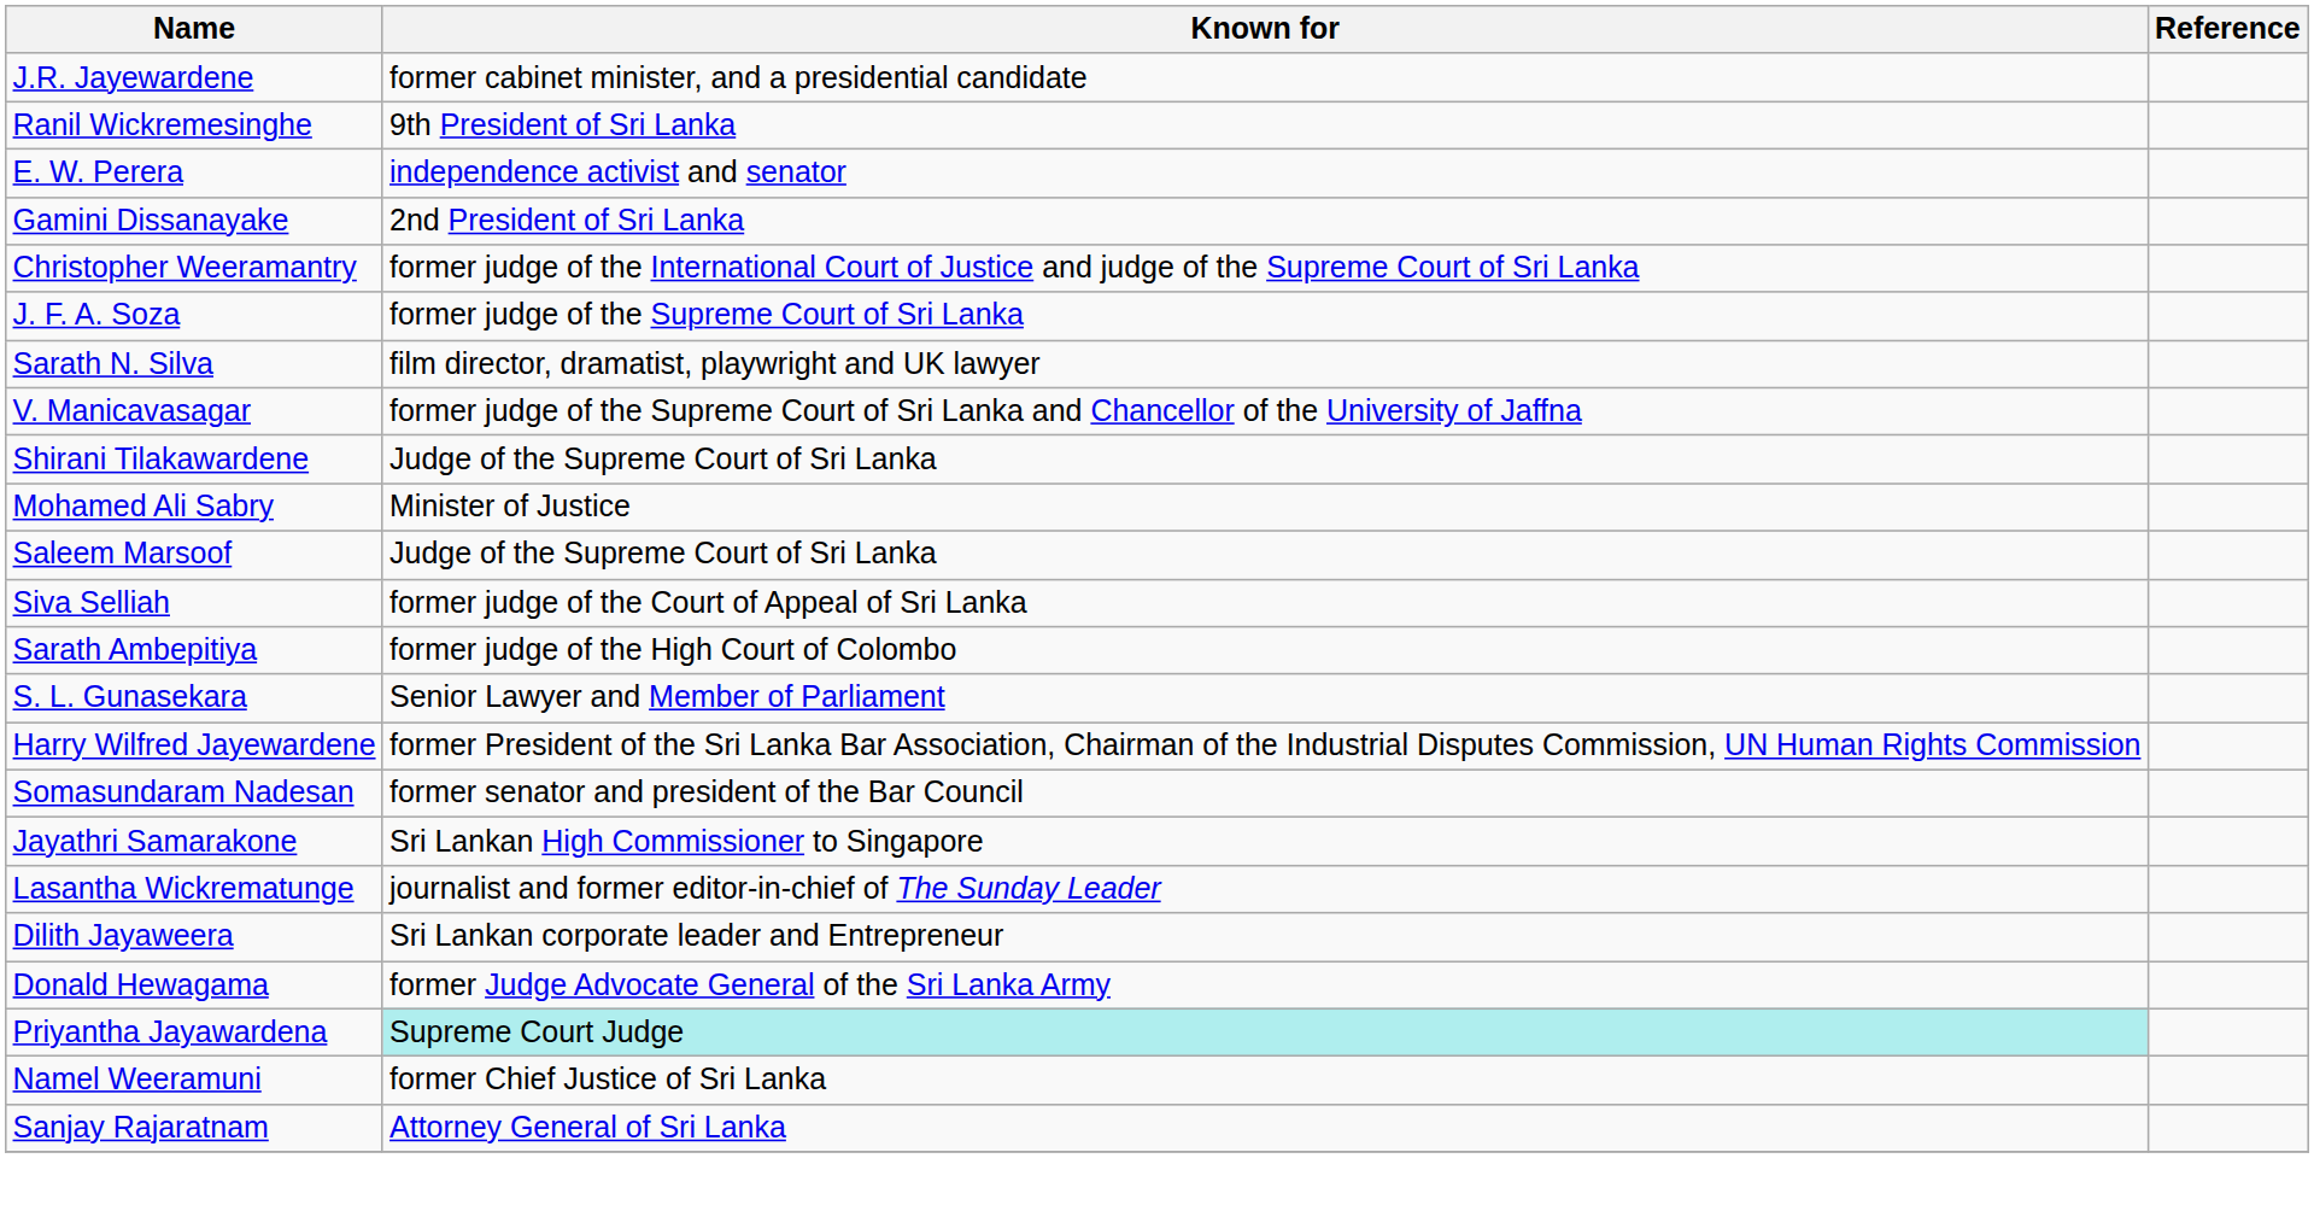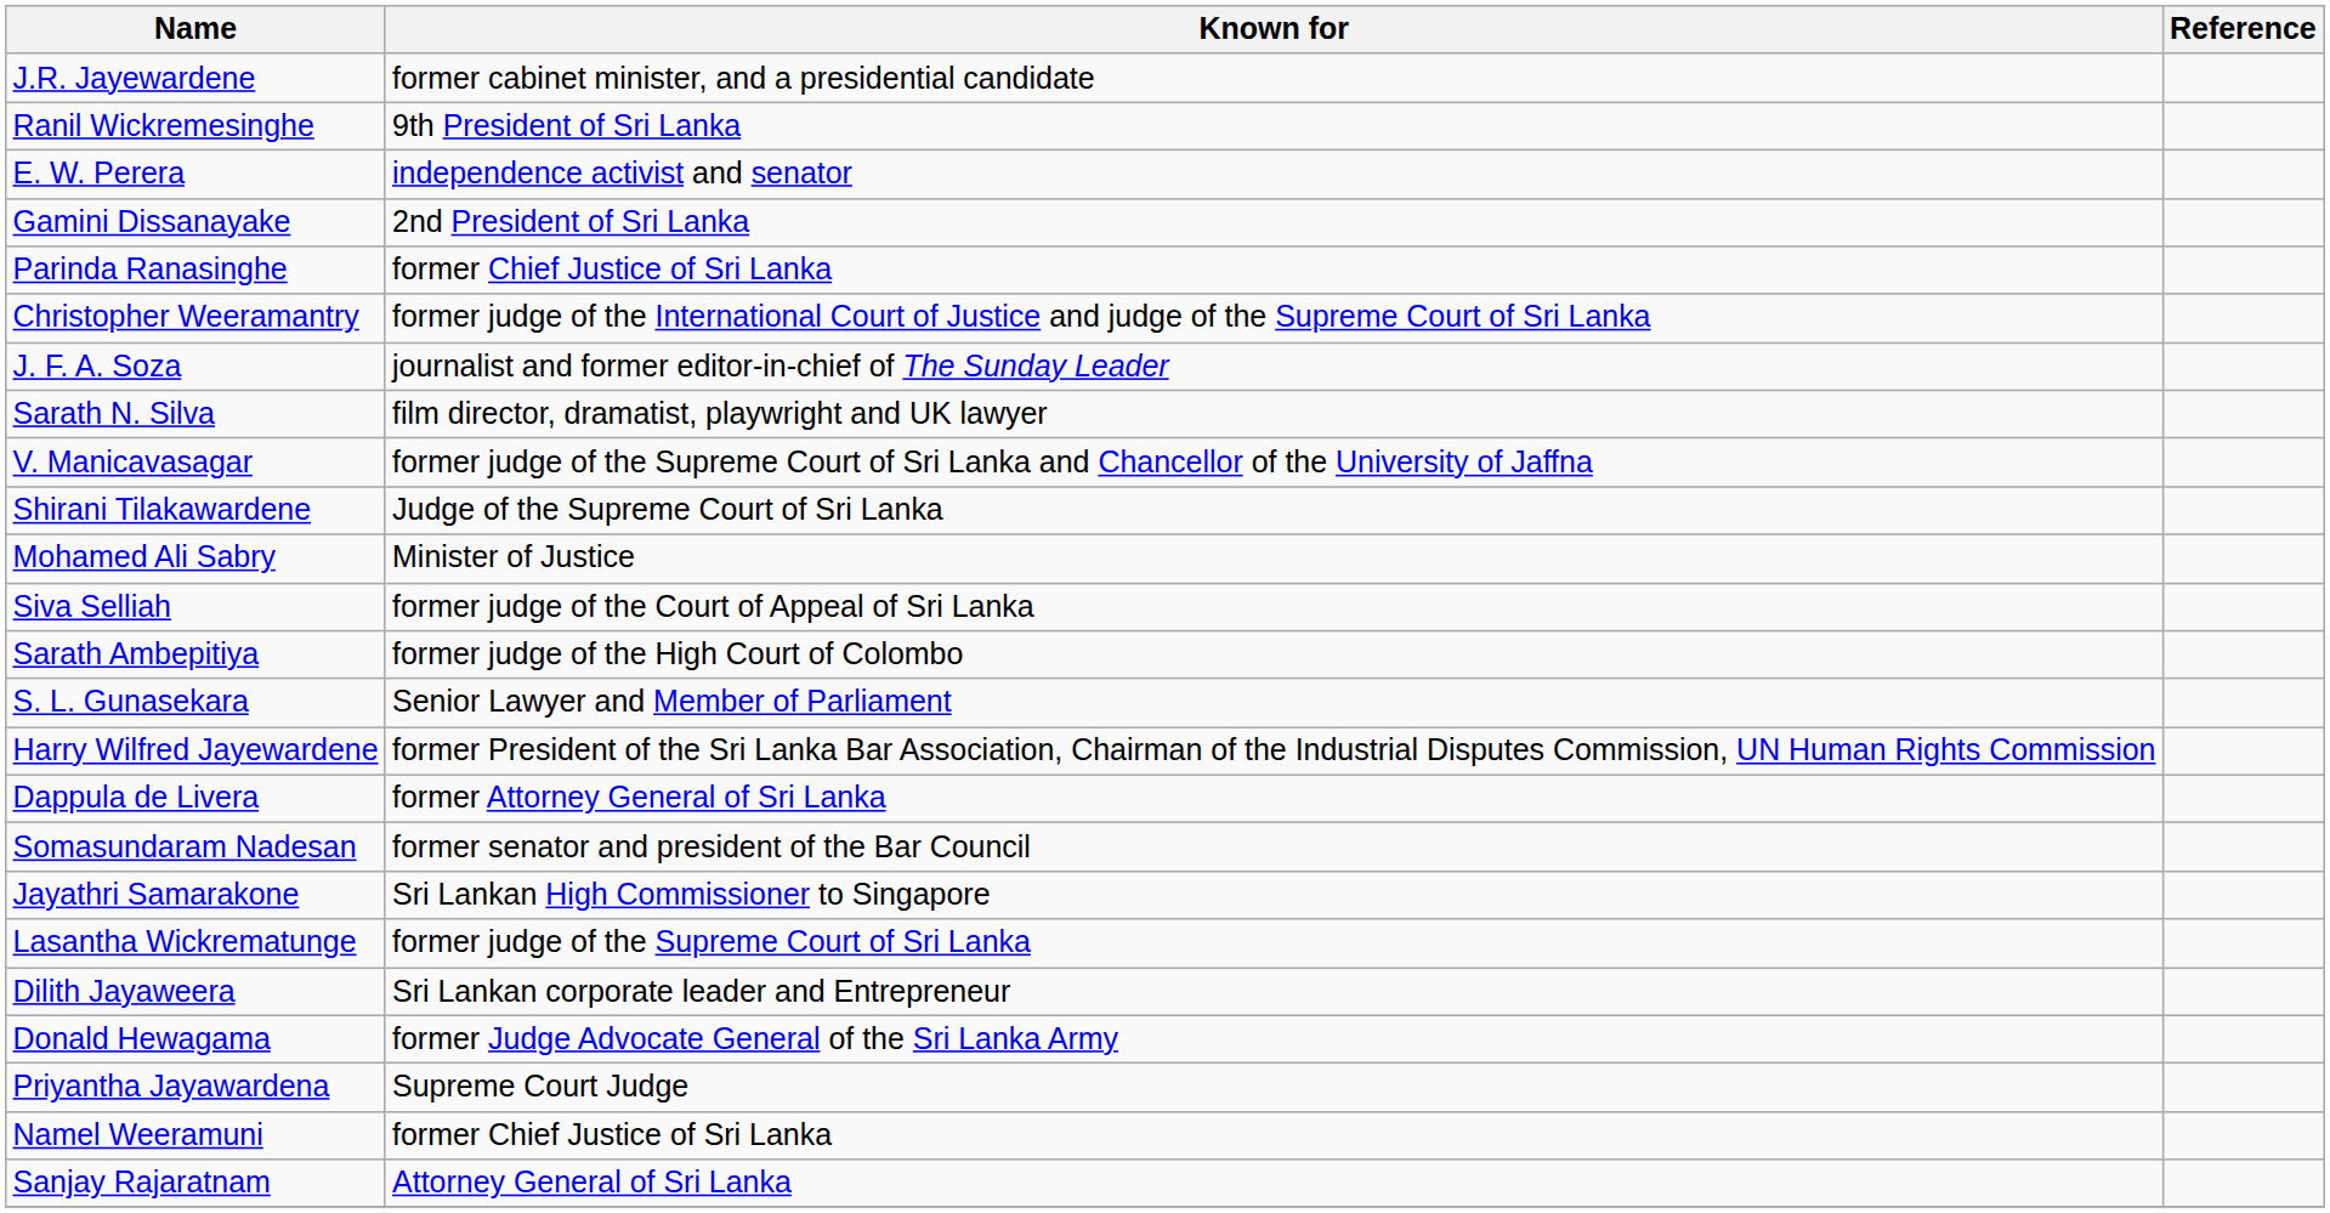+ row: Parinda Ranasinghe | former Chief Justice of Sri Lanka
J. F. A. Soza | Known for: former judge of the Supreme Court of Sri Lanka -> journalist and former editor-in-chief of The Sunday Leader
- row: Saleem Marsoof | Judge of the Supreme Court of Sri Lanka
+ row: Dappula de Livera | former Attorney General of Sri Lanka
Lasantha Wickrematunge | Known for: journalist and former editor-in-chief of The Sunday Leader -> former judge of the Supreme Court of Sri Lanka
Priyantha Jayawardena | Known for: paleturquoise background -> no background
